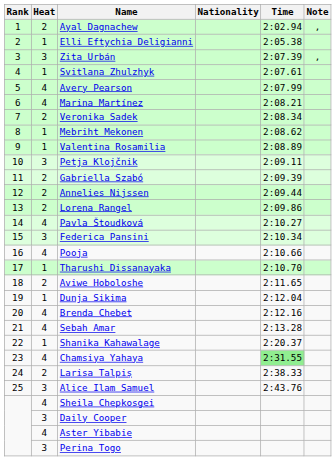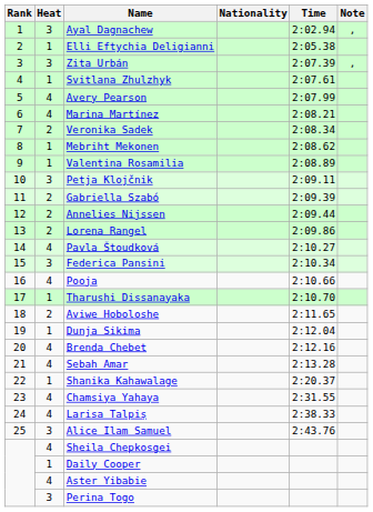Ayal Dagnachew | Heat: 2 -> 3
Chamsiya Yahaya | Time: lightgreen background -> no background
Larisa Talpiș | Heat: 2 -> 4
Daily Cooper | Heat: 3 -> 1
